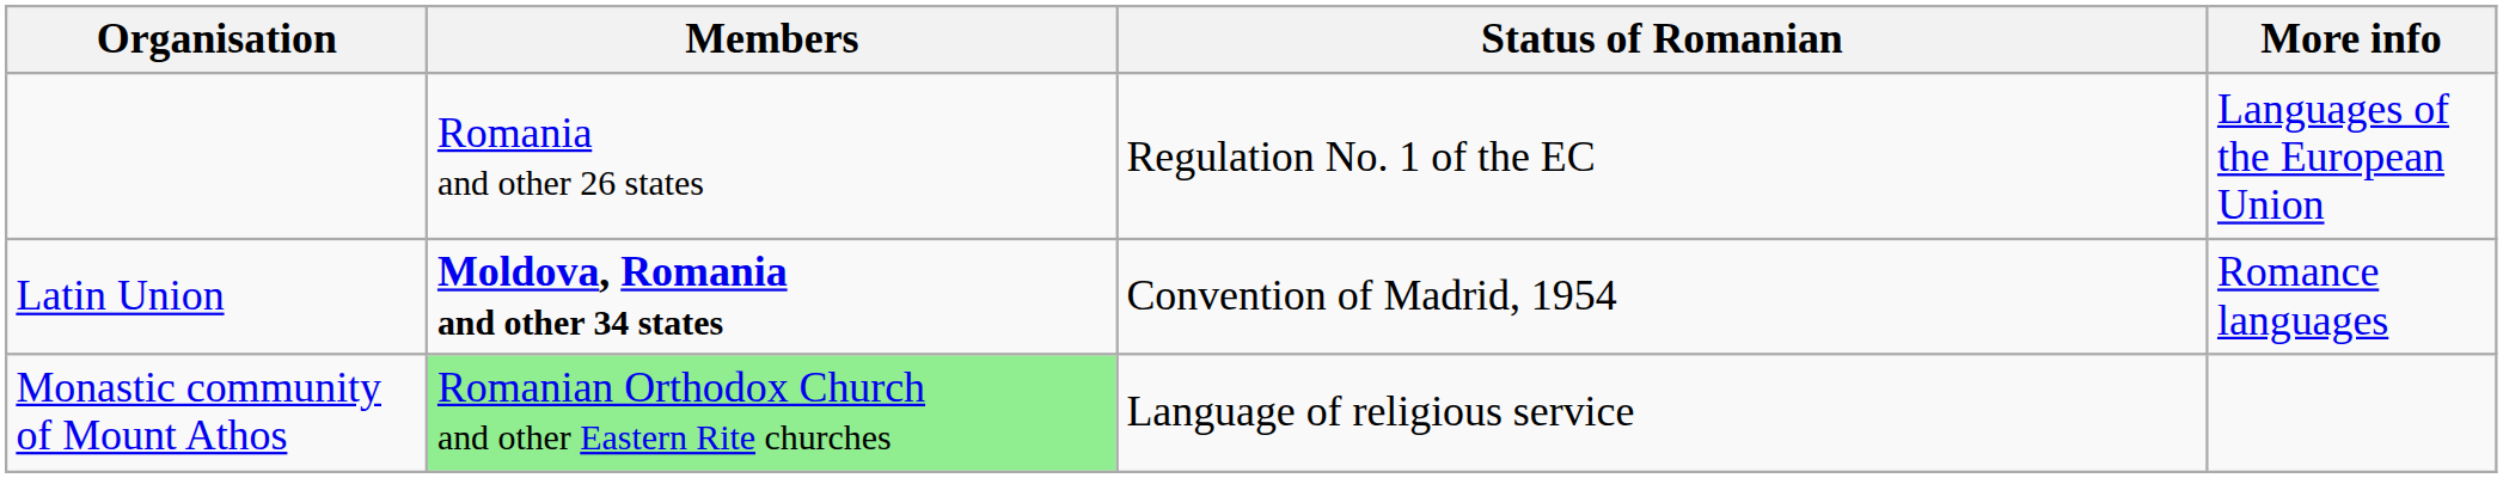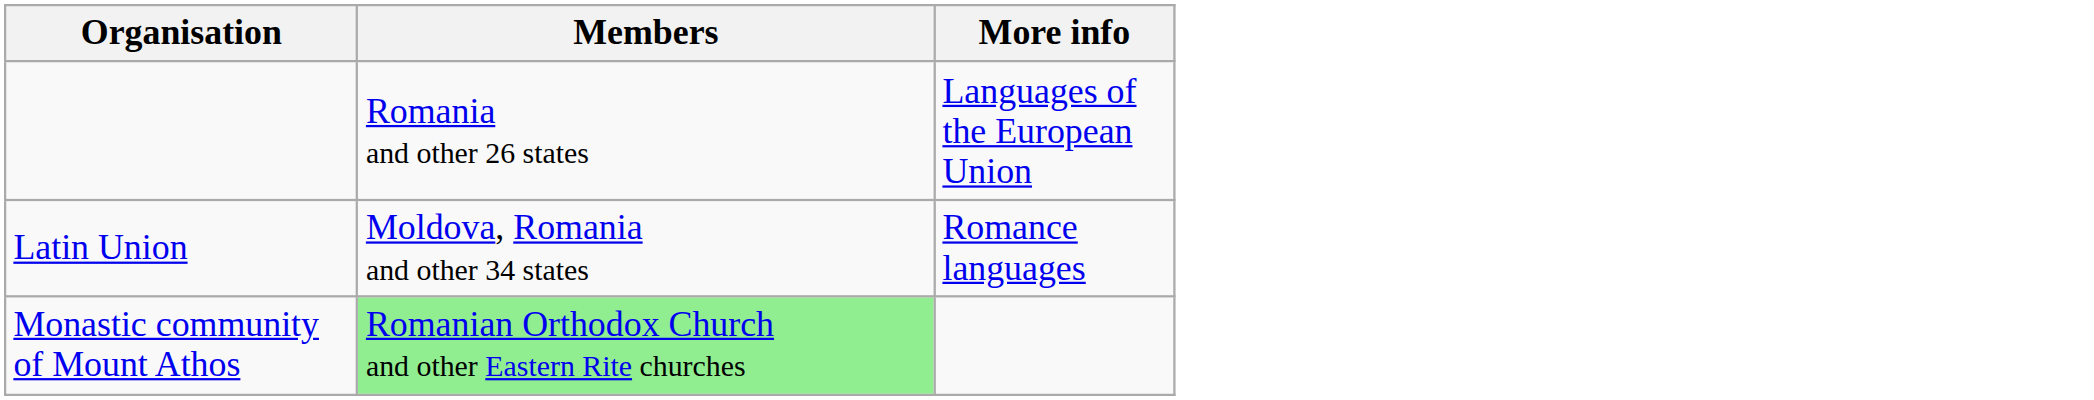- column: Status of Romanian | Regulation No. 1 of the EC | Convention of Madrid, 1954 | Language of religious service
Latin Union | Members: bold -> normal
